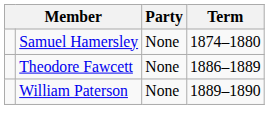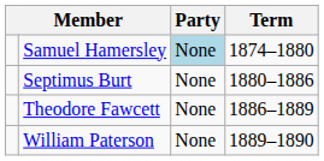Samuel Hamersley | Party: no background -> lightblue background
+ row: Septimus Burt | None | 1880–1886
